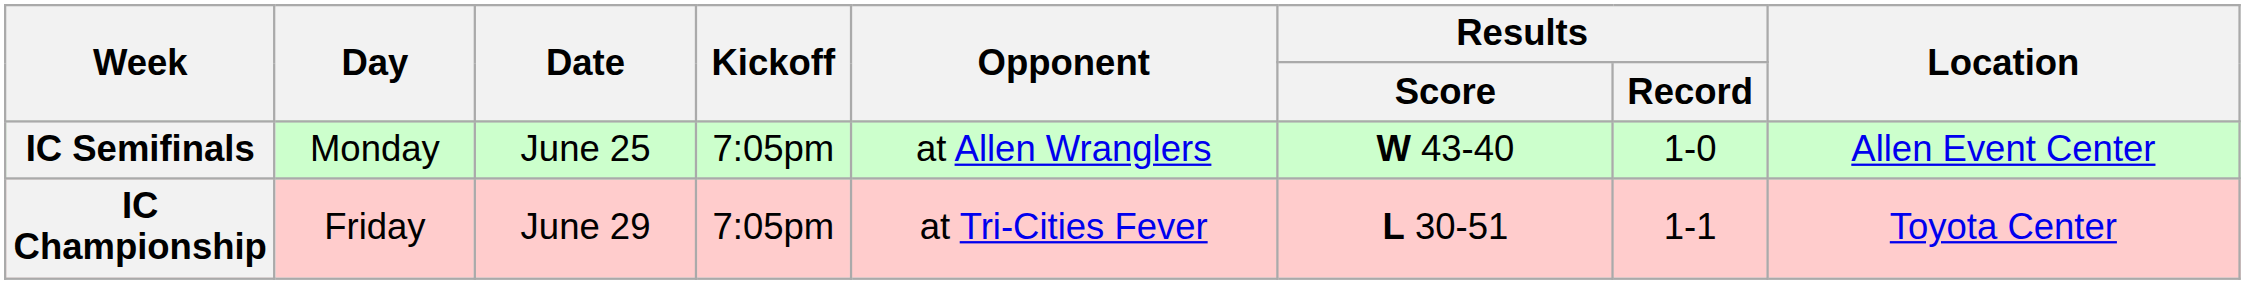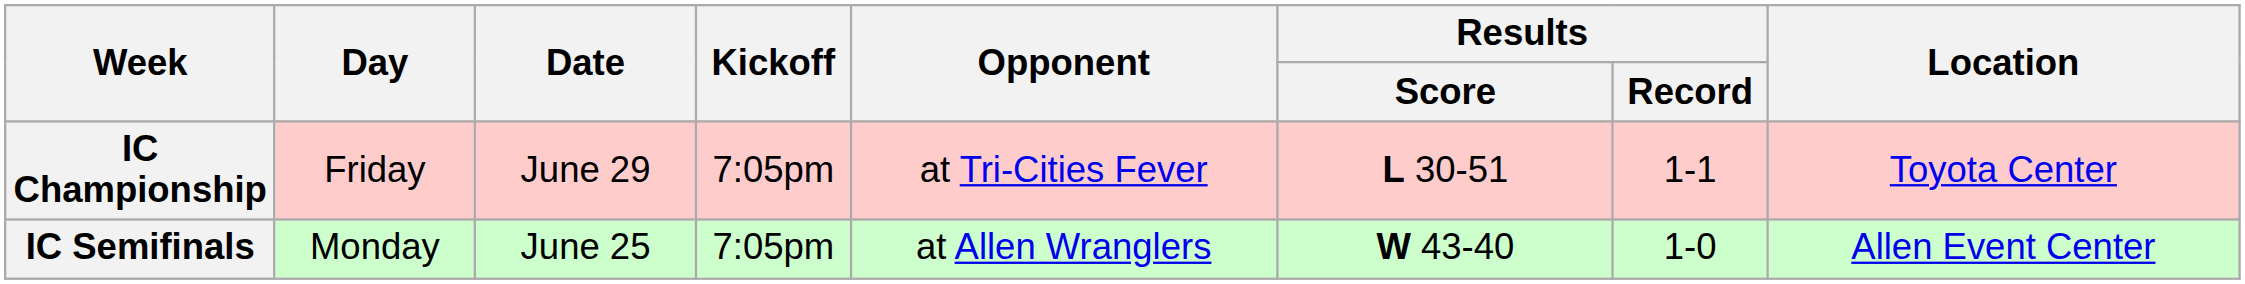rows swapped: IC Semifinals <-> IC Championship
